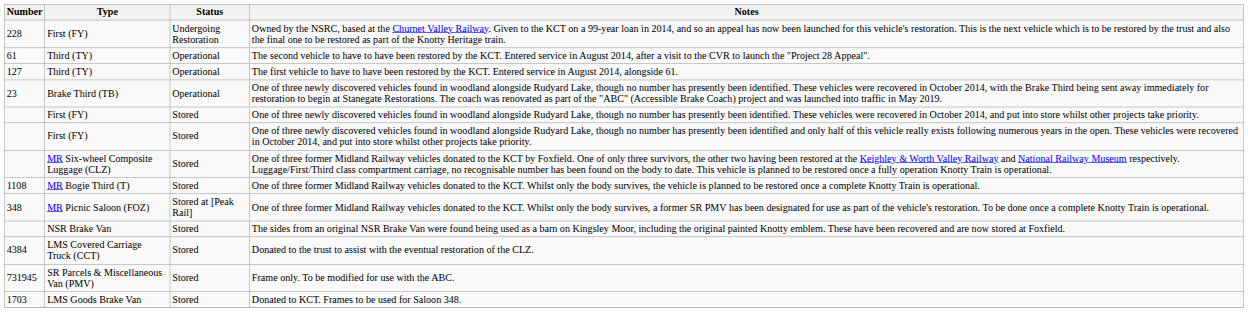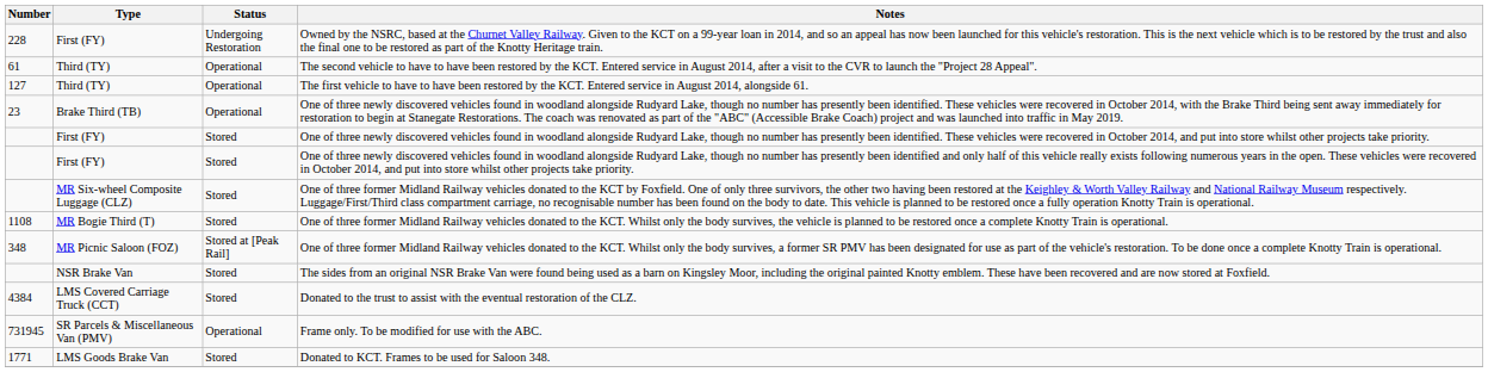Frame only. To be modified for use with the ABC. | Status: Stored -> Operational
Donated to KCT. Frames to be used for Saloon 348. | Number: 1703 -> 1771
